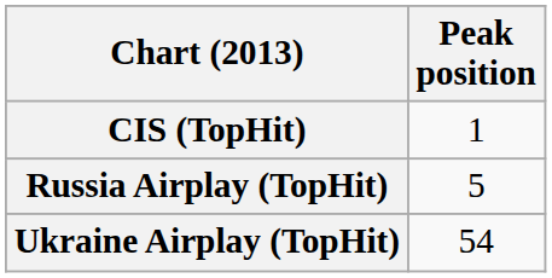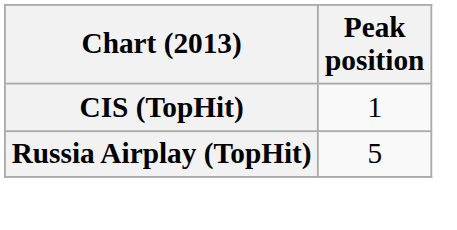- row: Ukraine Airplay (TopHit) | 54
